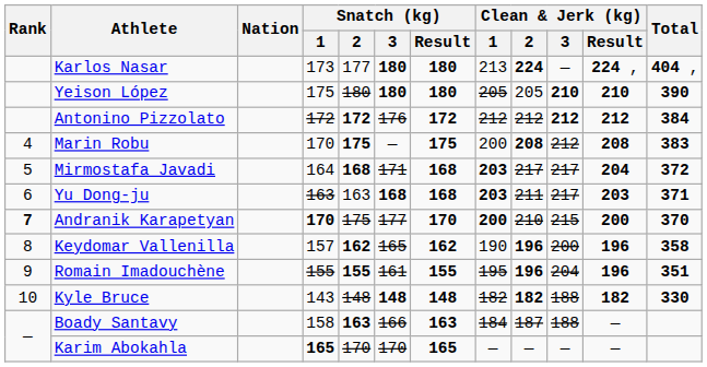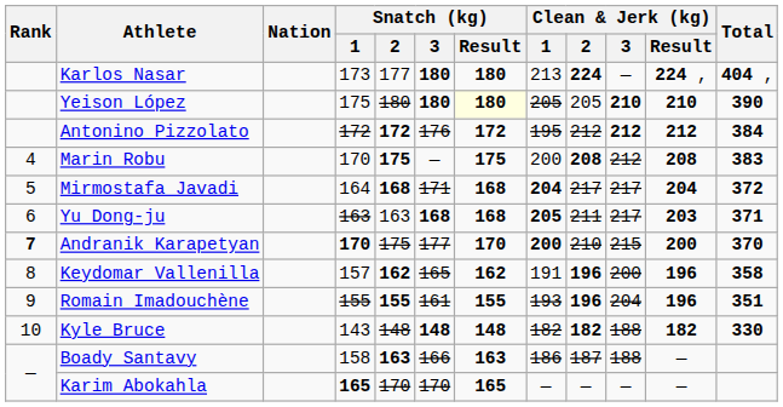Yeison López | Snatch (kg) / Result: no background -> lightyellow background
Antonino Pizzolato | Clean & Jerk (kg) / 1: 212 -> 195
Mirmostafa Javadi | Clean & Jerk (kg) / 1: 203 -> 204
Yu Dong-ju | Clean & Jerk (kg) / 1: 203 -> 205
Keydomar Vallenilla | Clean & Jerk (kg) / 1: 190 -> 191
Romain Imadouchène | Clean & Jerk (kg) / 1: 195 -> 193
Boady Santavy | Clean & Jerk (kg) / 1: 184 -> 186
